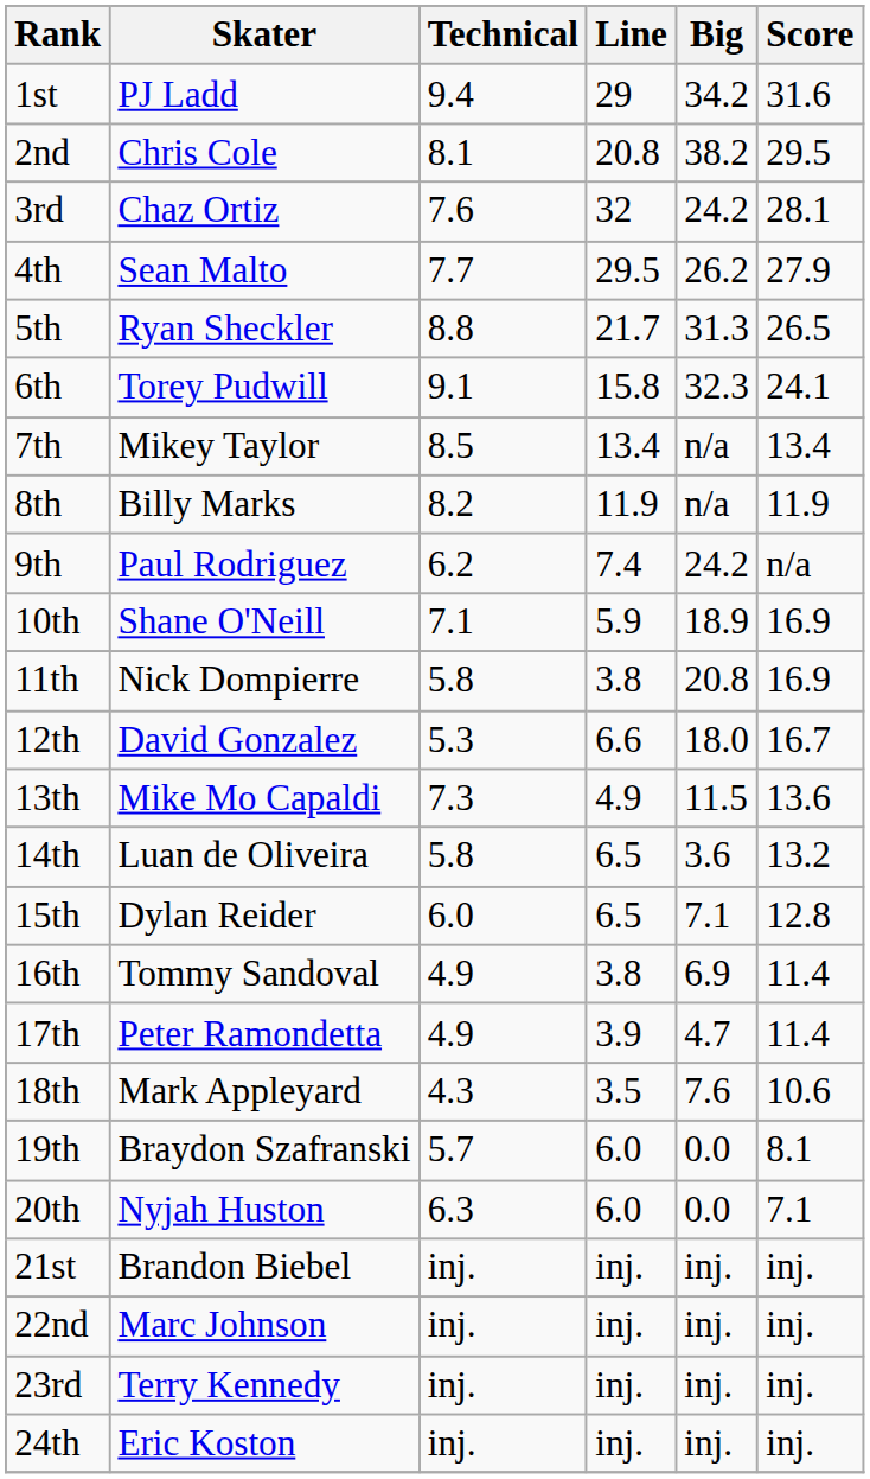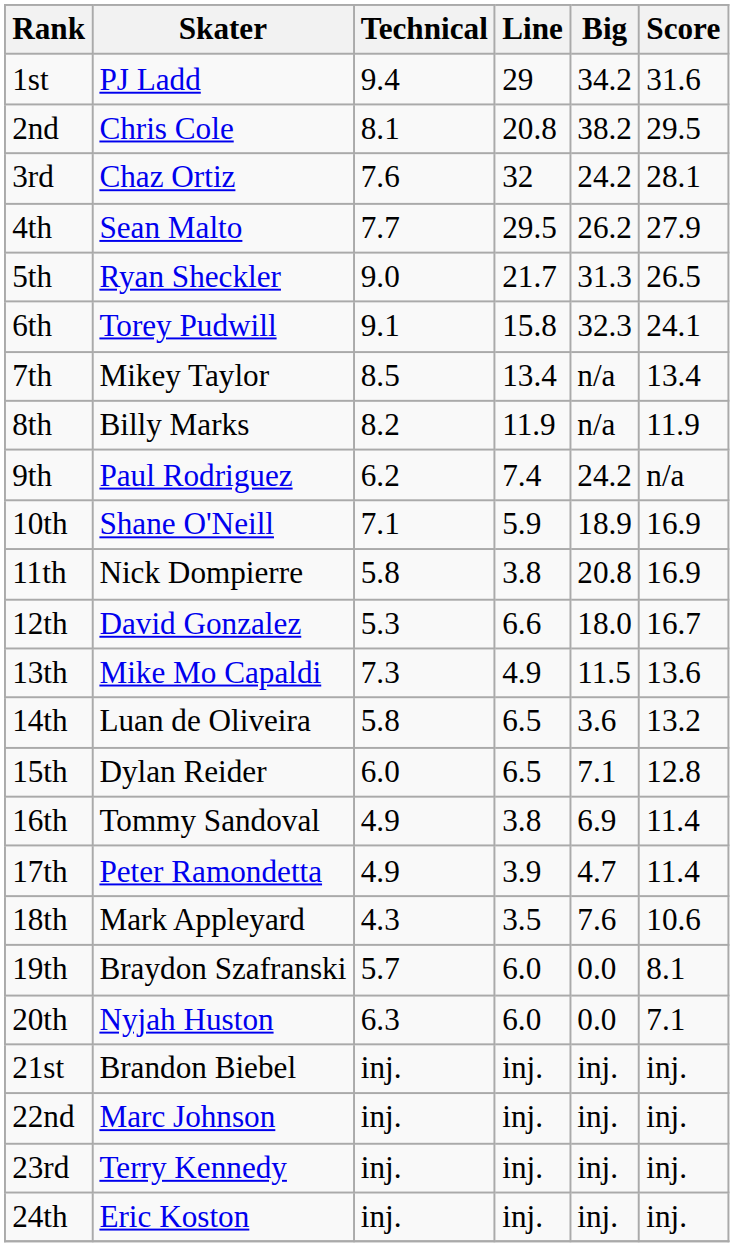5th | Technical: 8.8 -> 9.0
